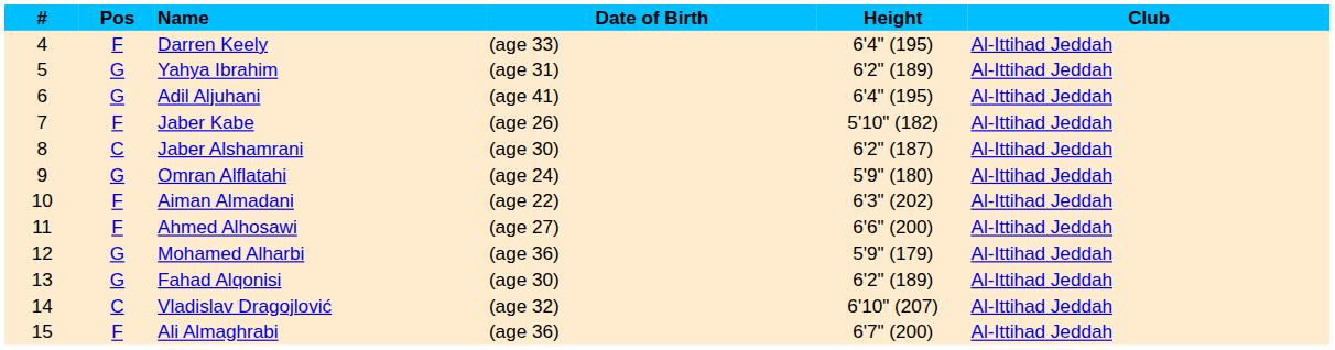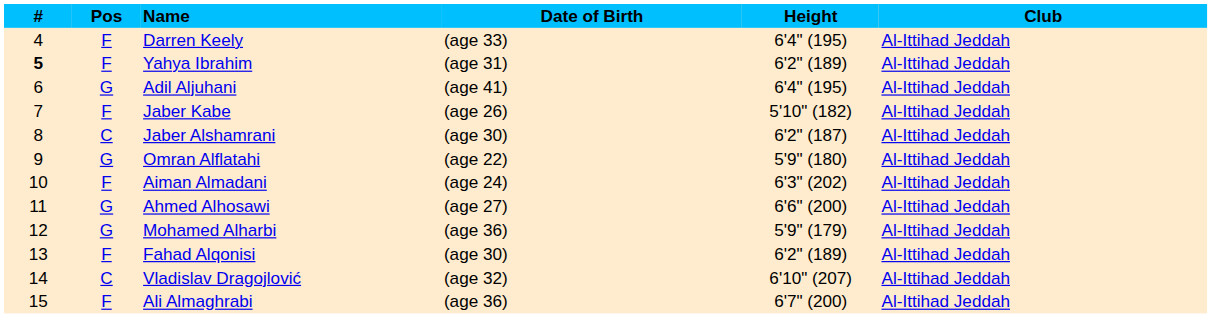Yahya Ibrahim | #: normal -> bold
Yahya Ibrahim | Pos: G -> F
Omran Alflatahi | Date of Birth: (age 24) -> (age 22)
Aiman Almadani | Date of Birth: (age 22) -> (age 24)
Ahmed Alhosawi | Pos: F -> G
Fahad Alqonisi | Pos: G -> F
